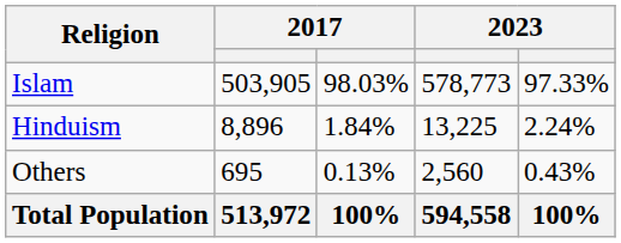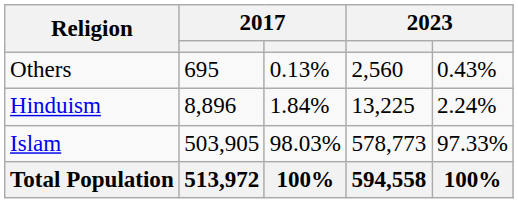rows swapped: Islam <-> Others
